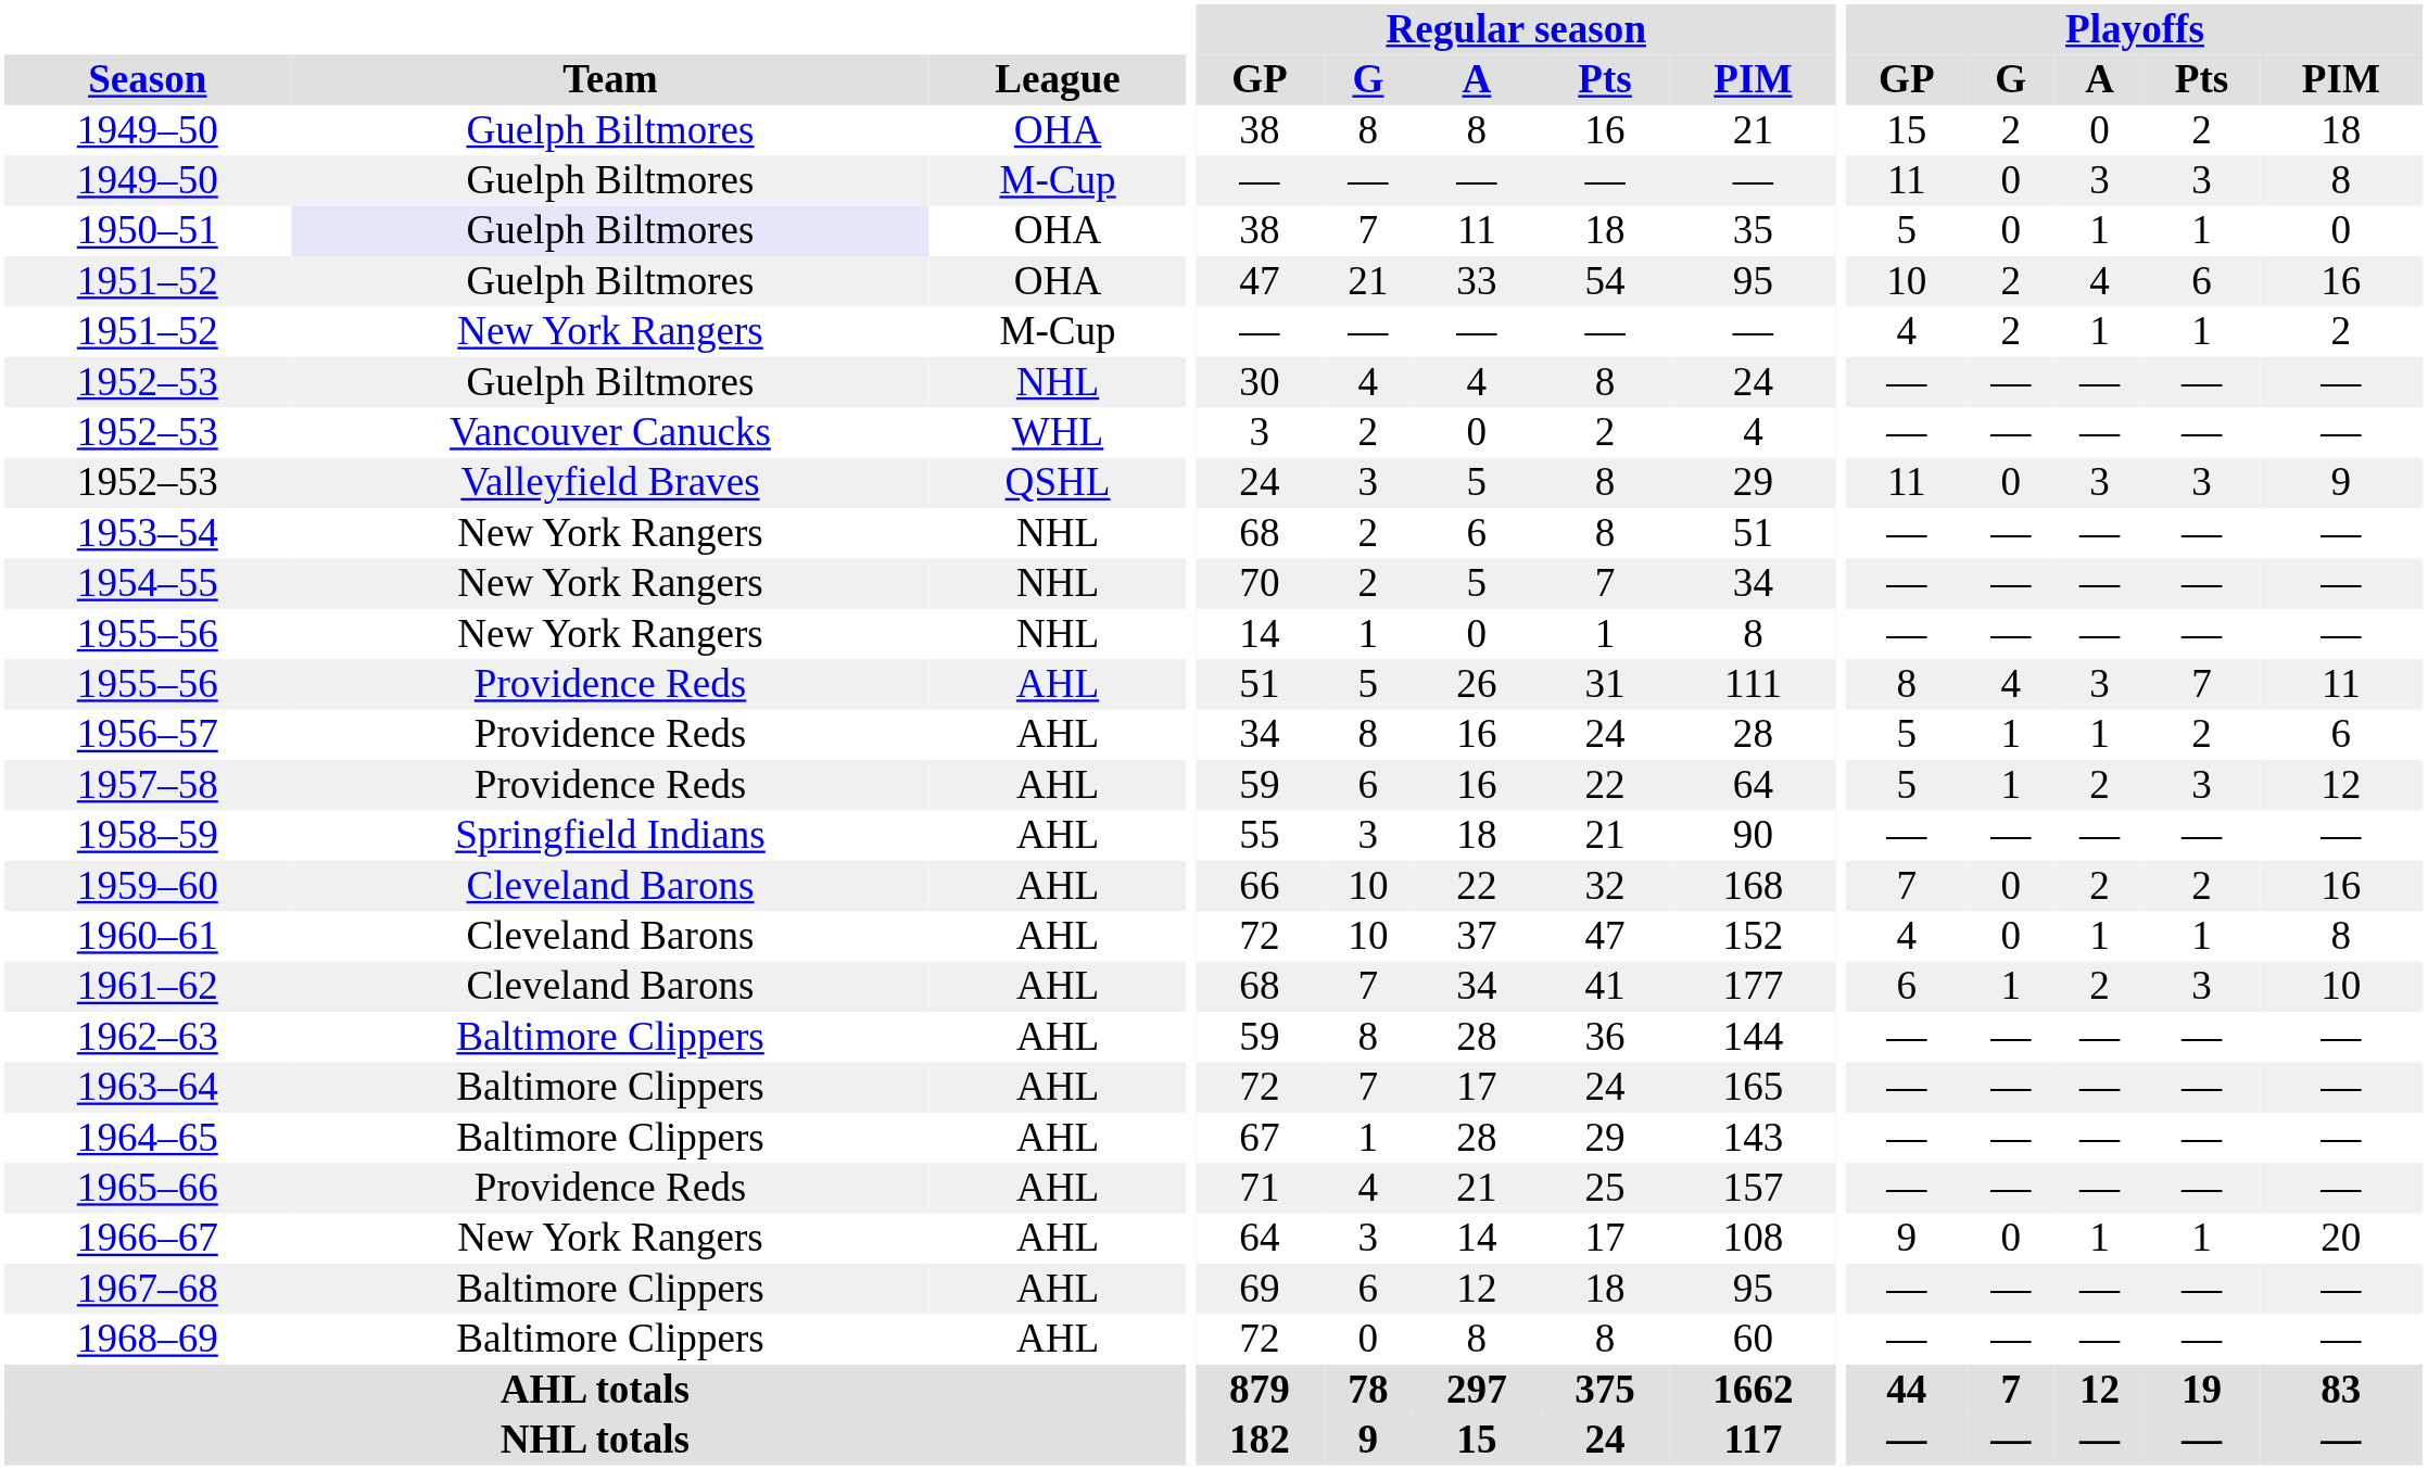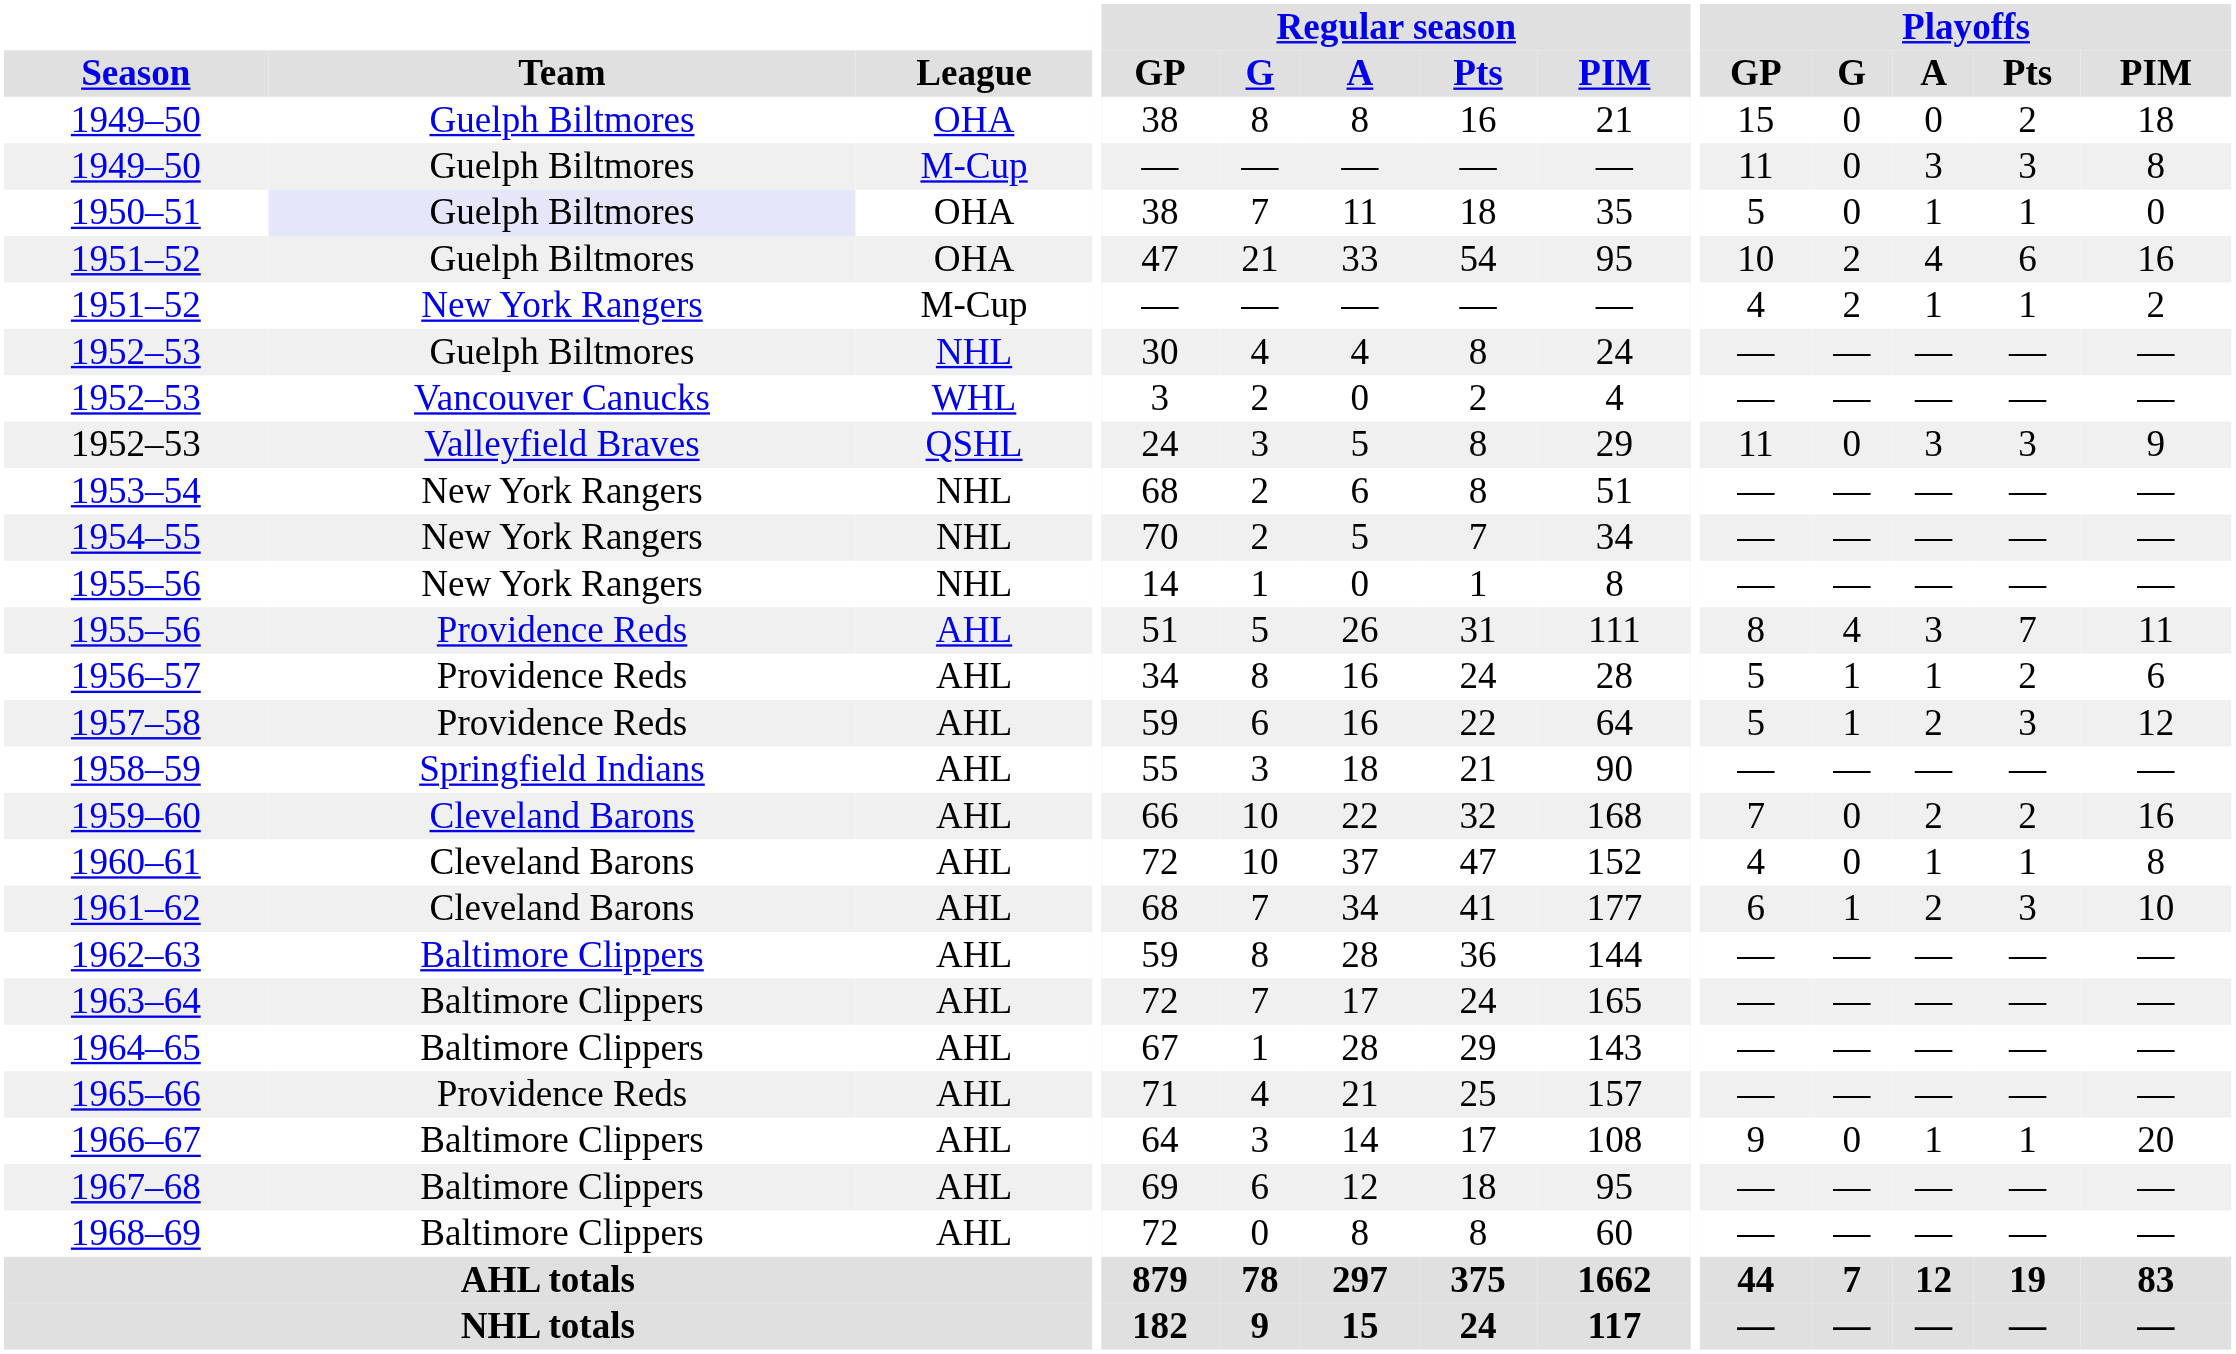1949–50 / OHA | Playoffs / G: 2 -> 0
1966–67 | Team: New York Rangers -> Baltimore Clippers
